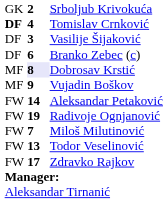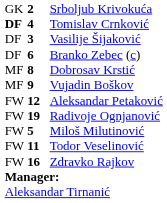Dobrosav Krstić | column 2: lavender background -> no background
Aleksandar Petaković | column 2: 14 -> 12
Miloš Milutinović | column 2: 7 -> 5
Todor Veselinović | column 2: 13 -> 11
Zdravko Rajkov | column 2: 17 -> 16
